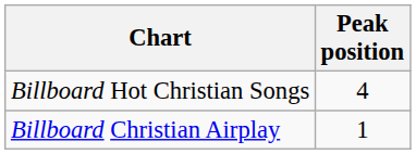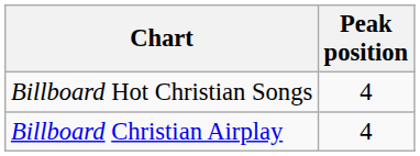Billboard Christian Airplay | Peak position: 1 -> 4
